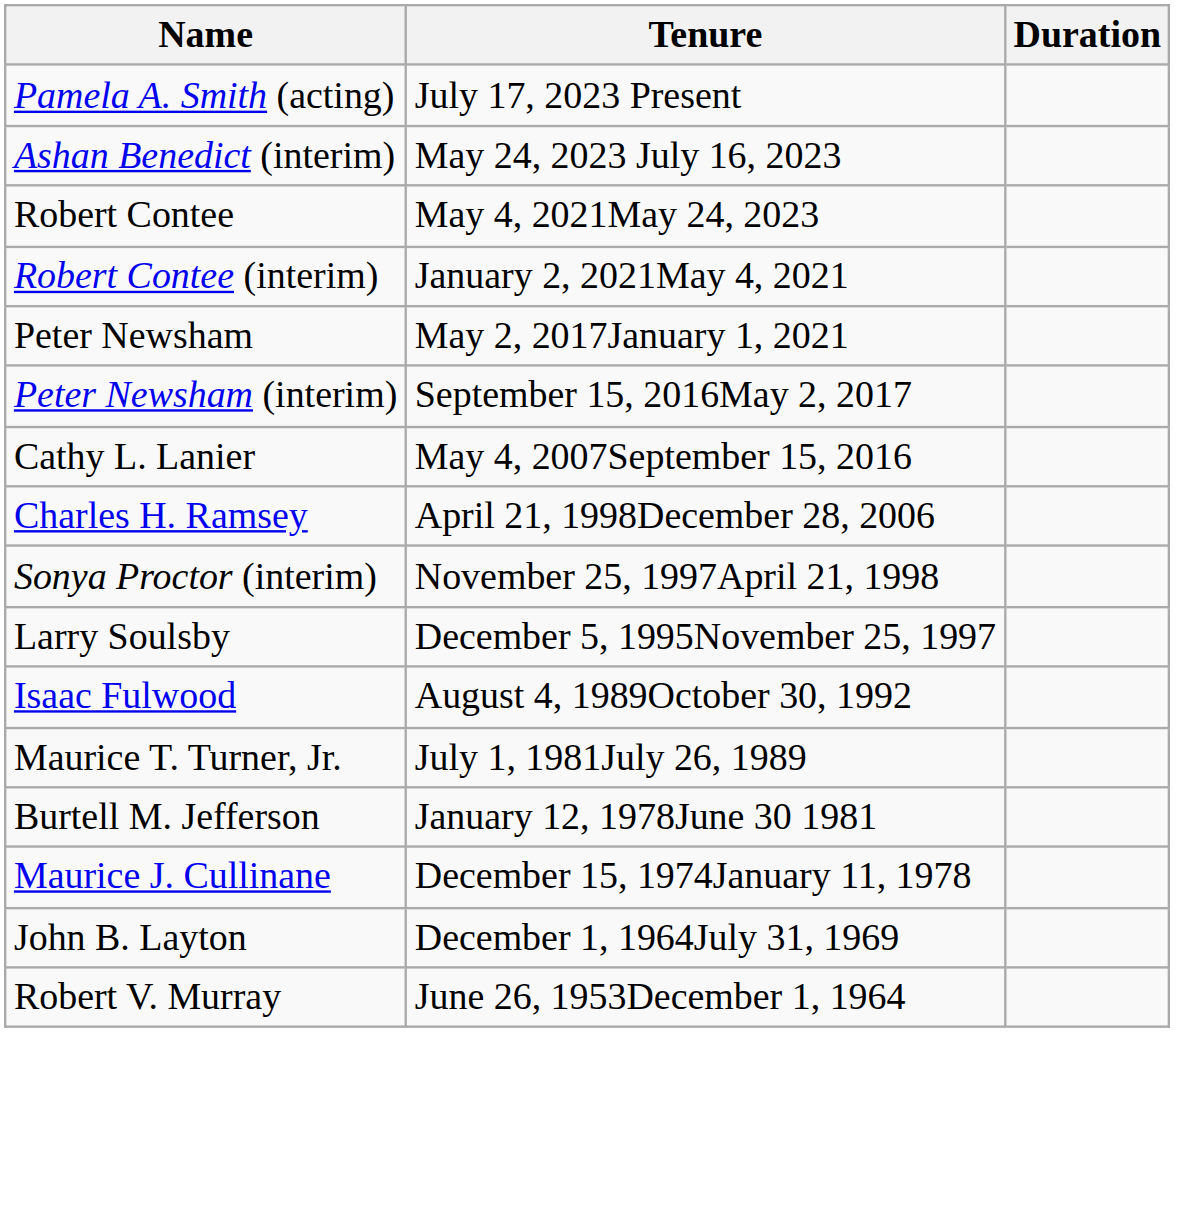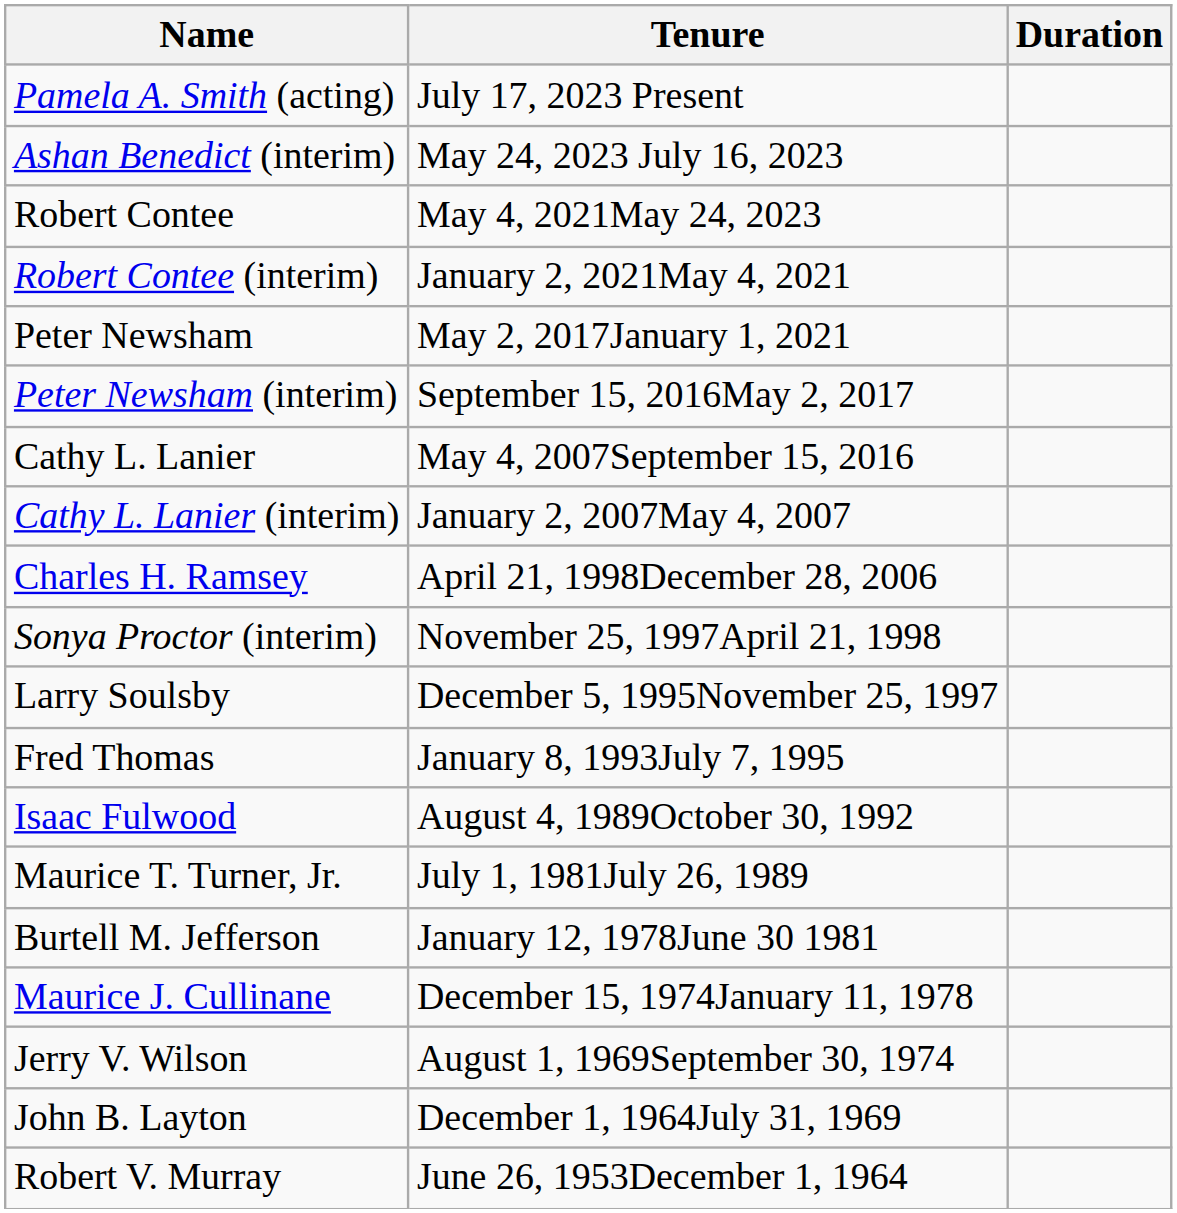+ row: Cathy L. Lanier (interim) | January 2, 2007May 4, 2007
+ row: Fred Thomas | January 8, 1993July 7, 1995
+ row: Jerry V. Wilson | August 1, 1969September 30, 1974
